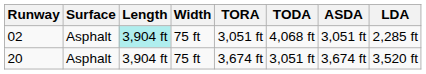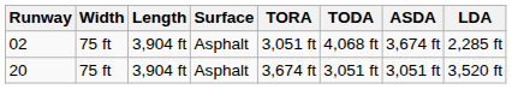columns swapped: Surface <-> Width
02 | Length: paleturquoise background -> no background
02 | ASDA: 3,051 ft -> 3,674 ft
20 | ASDA: 3,674 ft -> 3,051 ft
